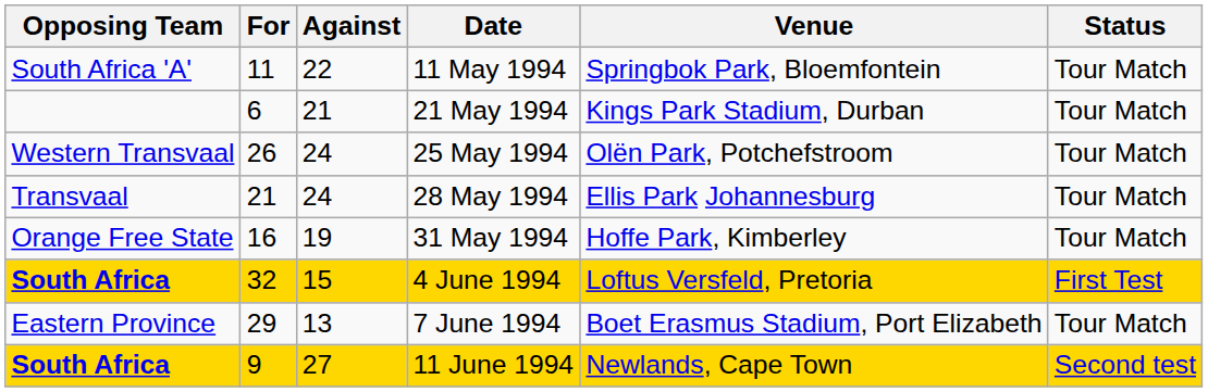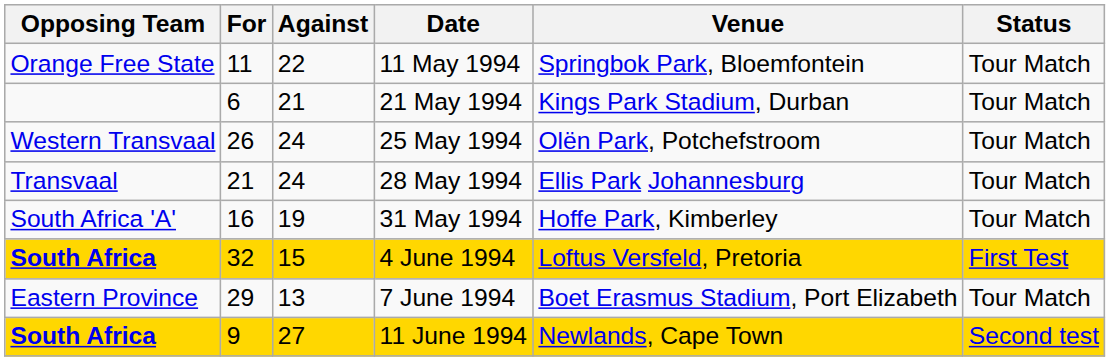11 May 1994 | Opposing Team: South Africa 'A' -> Orange Free State
31 May 1994 | Opposing Team: Orange Free State -> South Africa 'A'
